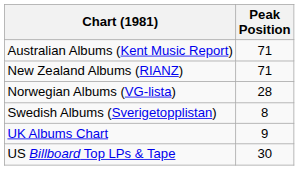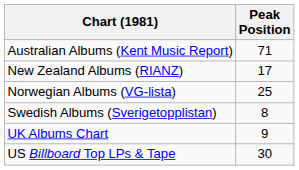New Zealand Albums (RIANZ) | Peak Position: 71 -> 17
Norwegian Albums (VG-lista) | Peak Position: 28 -> 25
